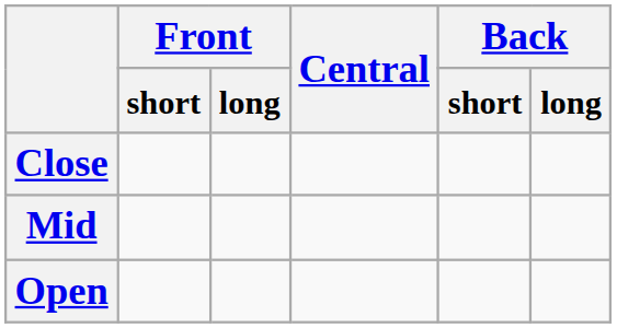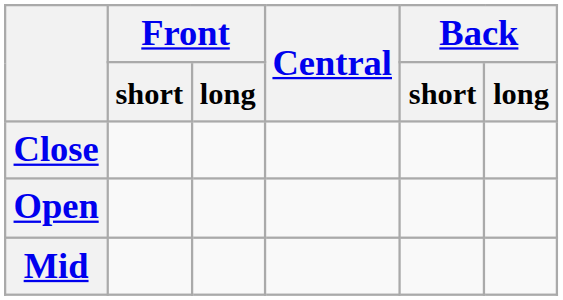rows swapped: Mid <-> Open
